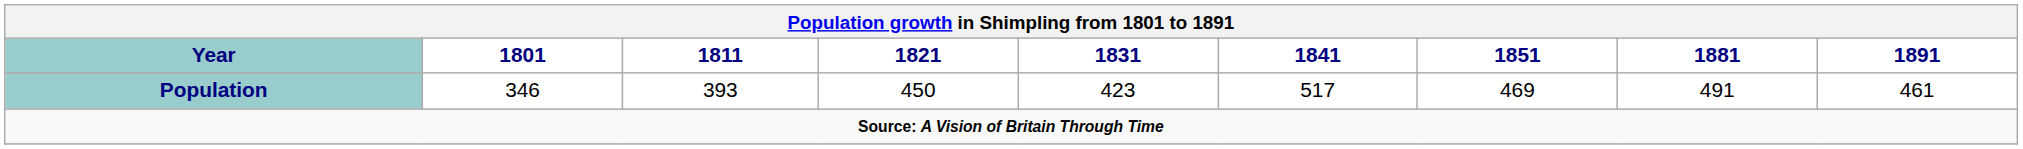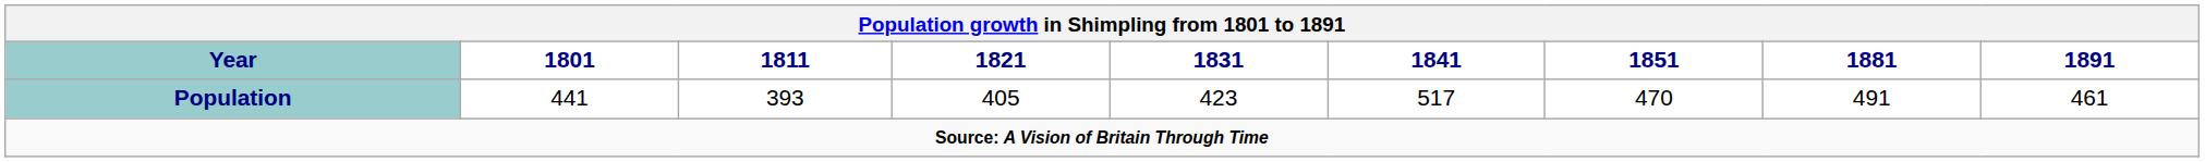Population | 1801: 346 -> 441
Population | 1821: 450 -> 405
Population | 1851: 469 -> 470
